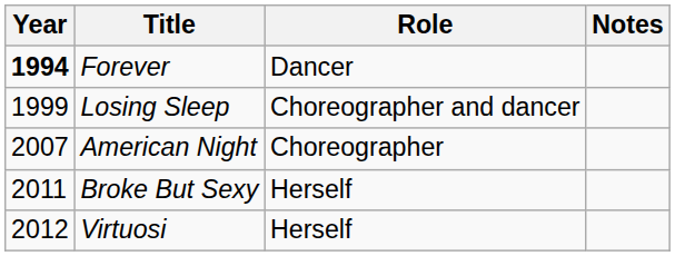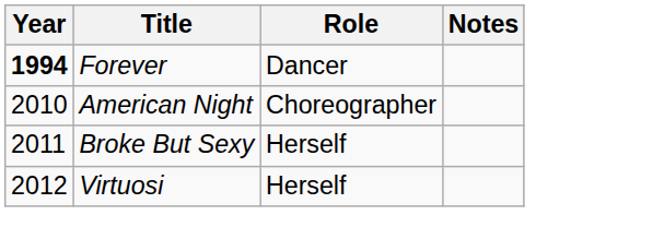- row: 1999 | Losing Sleep | Choreographer and dancer
American Night | Year: 2007 -> 2010
